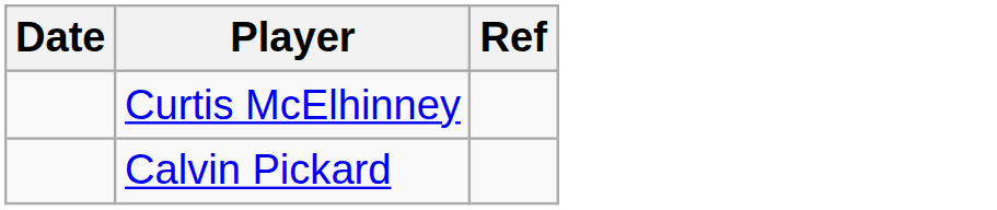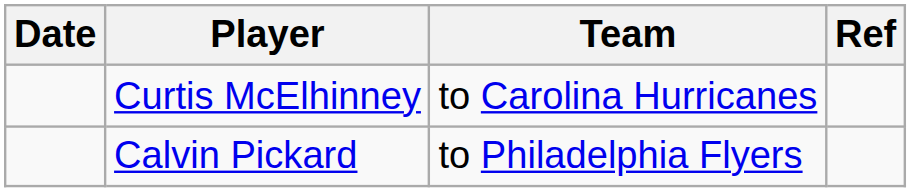+ column: Team | to Carolina Hurricanes | to Philadelphia Flyers
